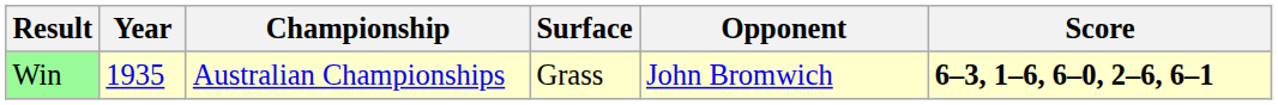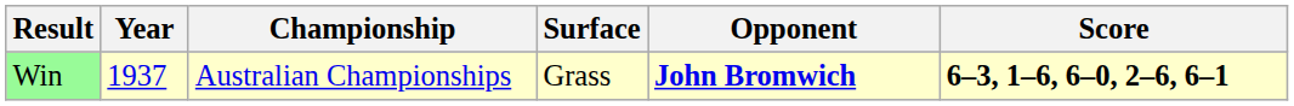Win | Year: 1935 -> 1937
Win | Opponent: normal -> bold
